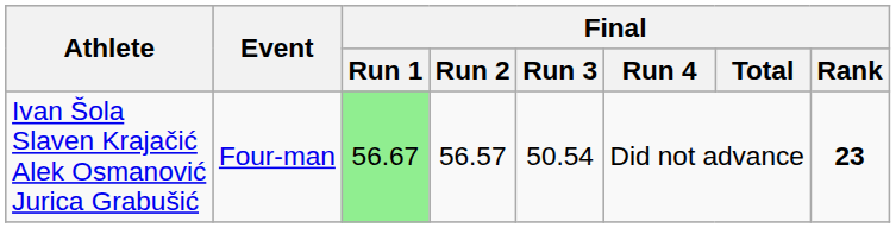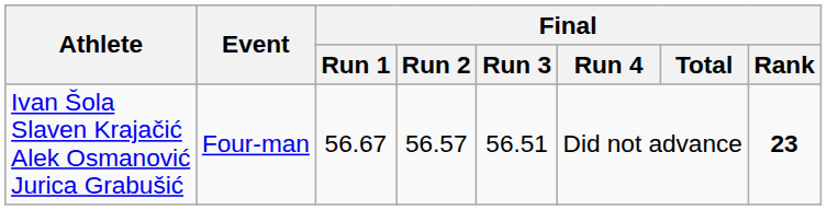Ivan Šola Slaven Krajačić Alek Osmanović Jurica Grabušić | Final / Run 1: lightgreen background -> no background
Ivan Šola Slaven Krajačić Alek Osmanović Jurica Grabušić | Final / Run 3: 50.54 -> 56.51
